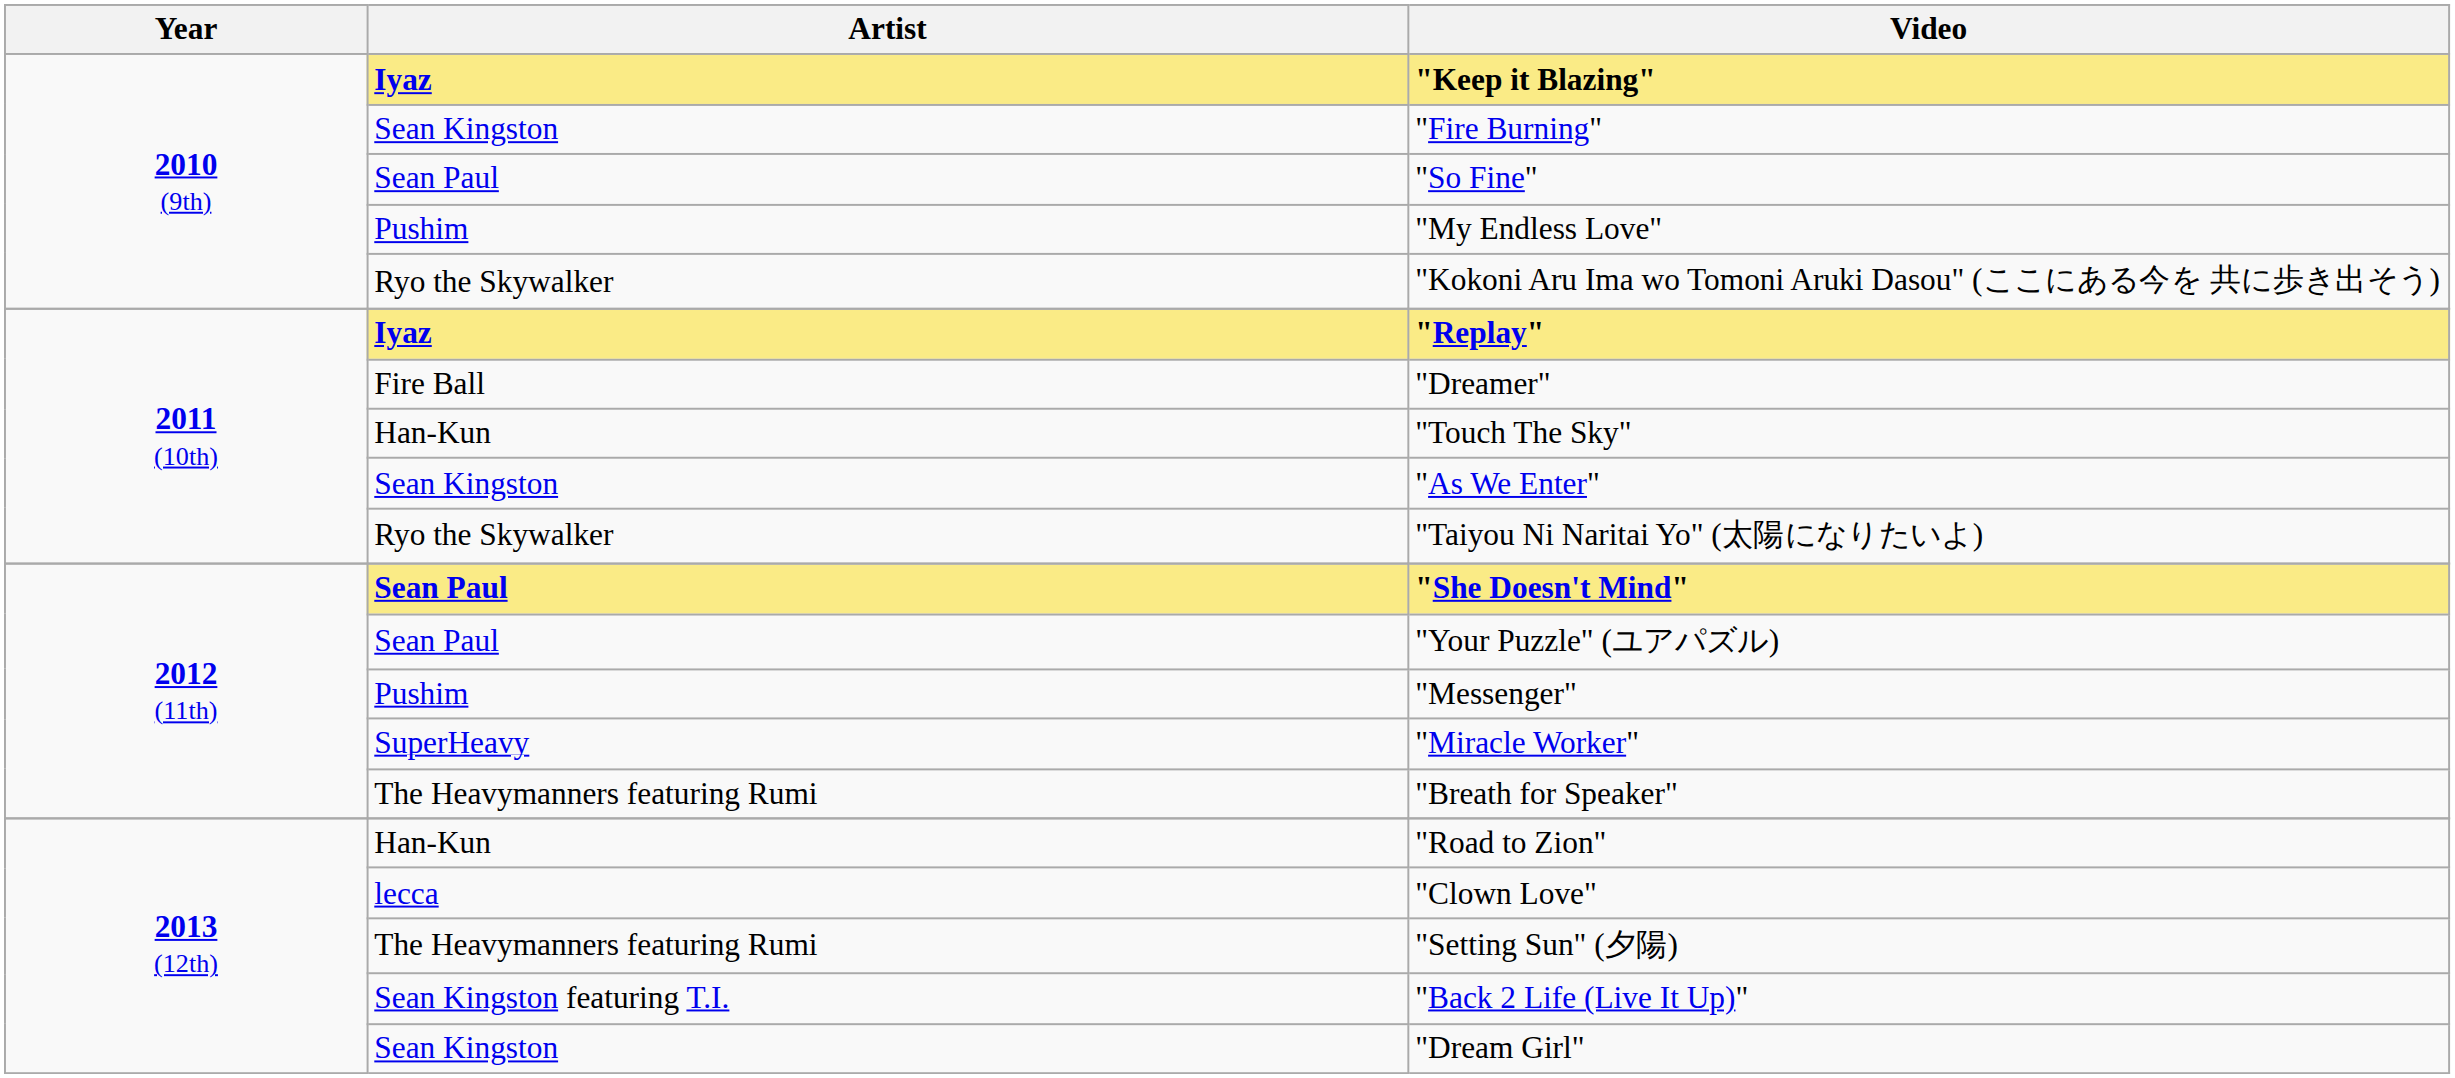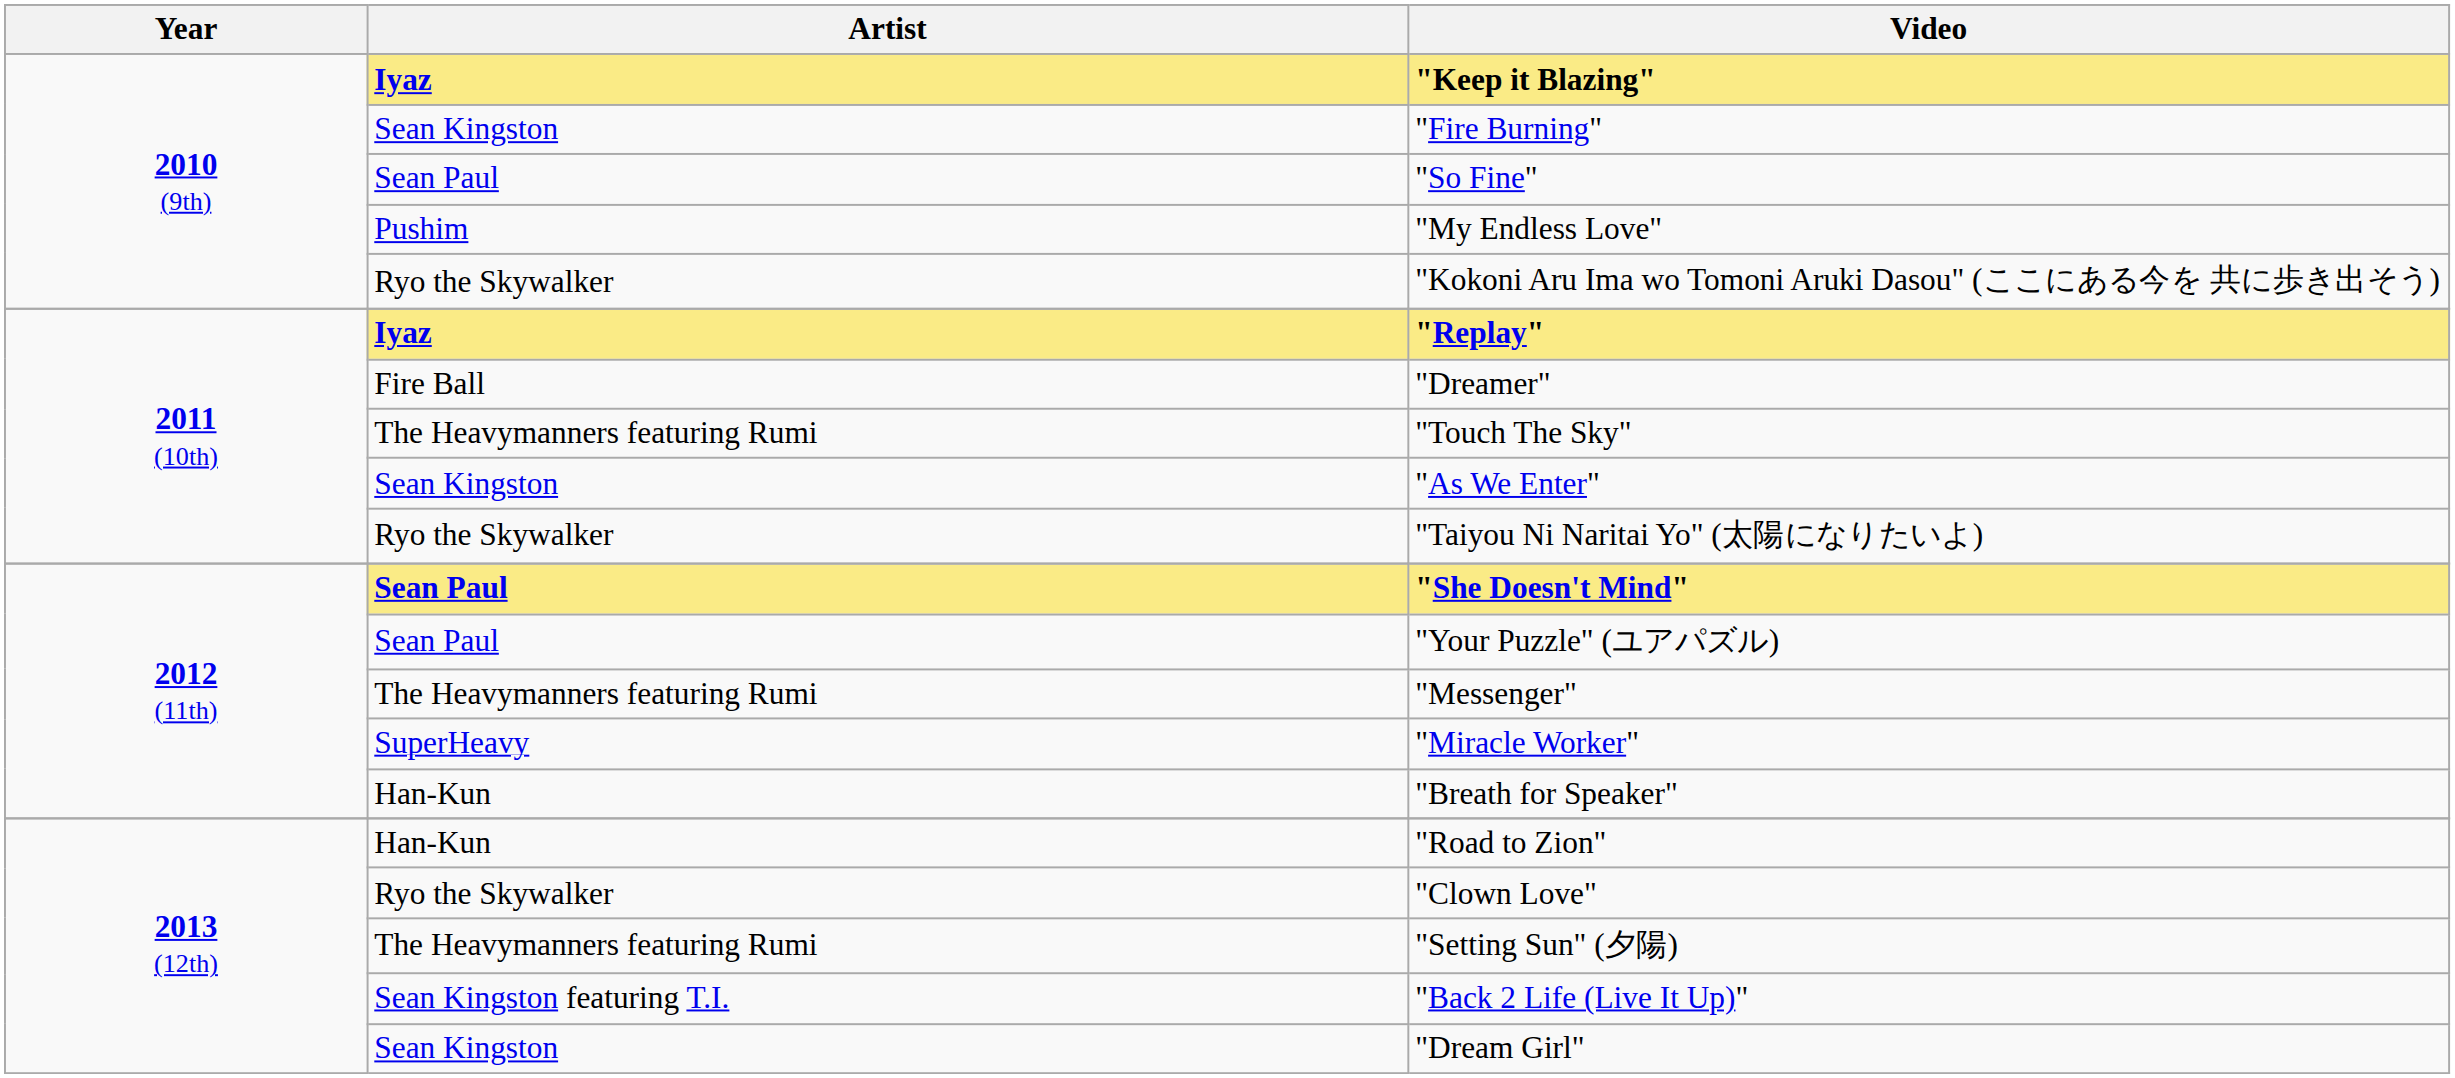"Touch The Sky" | Artist: Han-Kun -> The Heavymanners featuring Rumi
"Messenger" | Artist: Pushim -> The Heavymanners featuring Rumi
"Breath for Speaker" | Artist: The Heavymanners featuring Rumi -> Han-Kun
"Clown Love" | Artist: lecca -> Ryo the Skywalker
